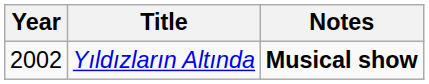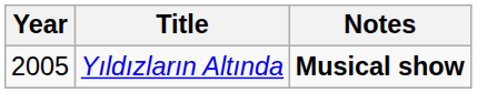Yıldızların Altında | Year: 2002 -> 2005
